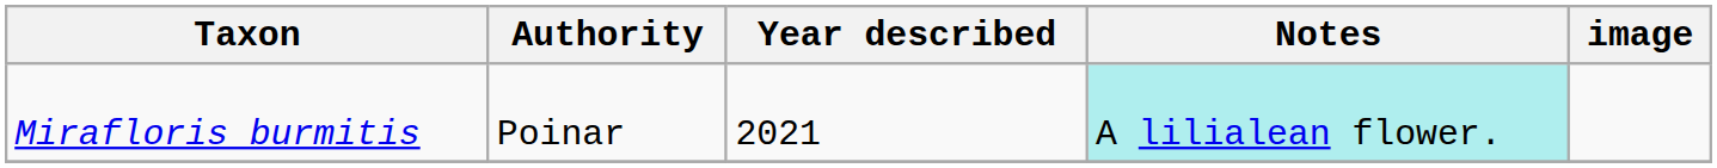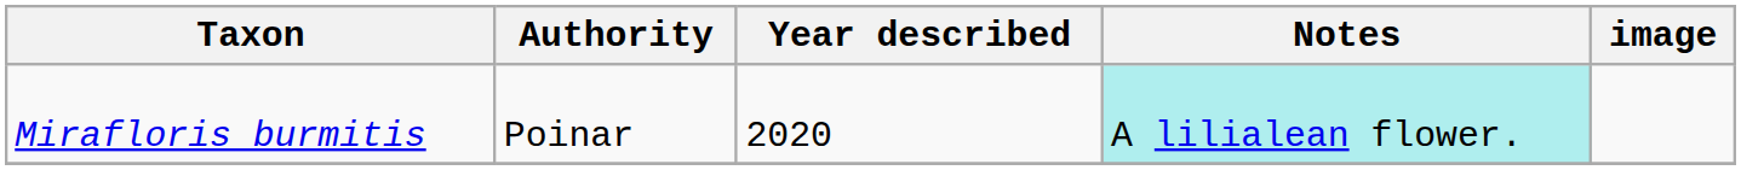Mirafloris burmitis | Year described: 2021 -> 2020
